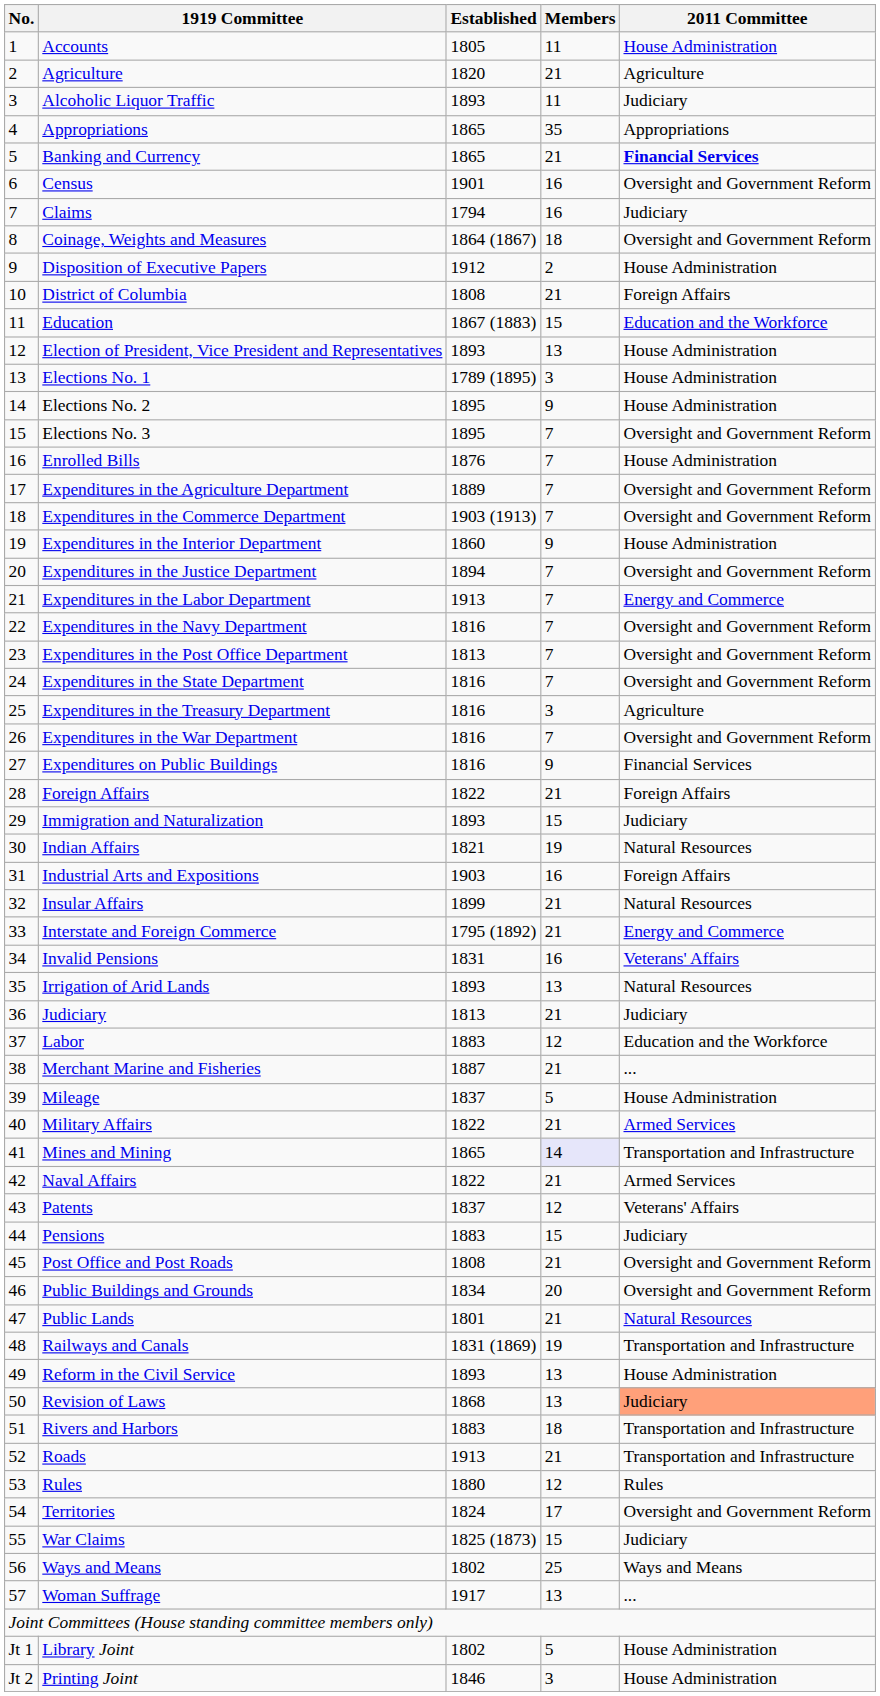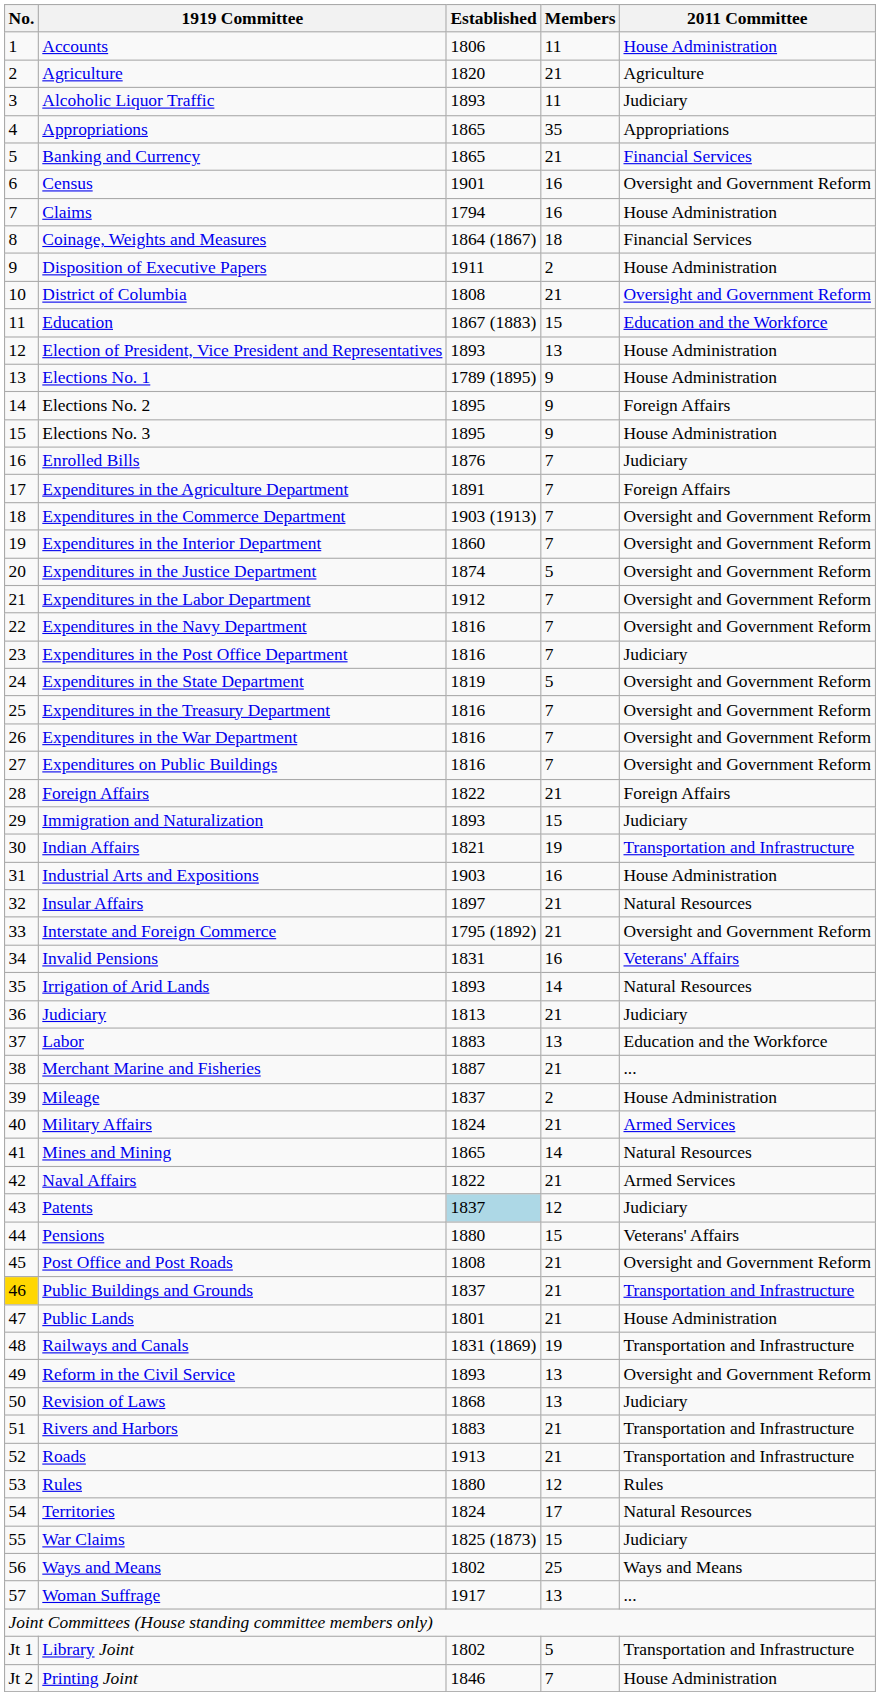Accounts | Established: 1805 -> 1806
Banking and Currency | 2011 Committee: bold -> normal
Claims | 2011 Committee: Judiciary -> House Administration
Coinage, Weights and Measures | 2011 Committee: Oversight and Government Reform -> Financial Services
Disposition of Executive Papers | Established: 1912 -> 1911
District of Columbia | 2011 Committee: Foreign Affairs -> Oversight and Government Reform
Elections No. 1 | Members: 3 -> 9
Elections No. 2 | 2011 Committee: House Administration -> Foreign Affairs
Elections No. 3 | Members: 7 -> 9
Elections No. 3 | 2011 Committee: Oversight and Government Reform -> House Administration
Enrolled Bills | 2011 Committee: House Administration -> Judiciary
Expenditures in the Agriculture Department | Established: 1889 -> 1891
Expenditures in the Agriculture Department | 2011 Committee: Oversight and Government Reform -> Foreign Affairs
Expenditures in the Interior Department | Members: 9 -> 7
Expenditures in the Interior Department | 2011 Committee: House Administration -> Oversight and Government Reform
Expenditures in the Justice Department | Established: 1894 -> 1874
Expenditures in the Justice Department | Members: 7 -> 5
Expenditures in the Labor Department | Established: 1913 -> 1912
Expenditures in the Labor Department | 2011 Committee: Energy and Commerce -> Oversight and Government Reform
Expenditures in the Post Office Department | Established: 1813 -> 1816
Expenditures in the Post Office Department | 2011 Committee: Oversight and Government Reform -> Judiciary
Expenditures in the State Department | Established: 1816 -> 1819
Expenditures in the State Department | Members: 7 -> 5
Expenditures in the Treasury Department | Members: 3 -> 7
Expenditures in the Treasury Department | 2011 Committee: Agriculture -> Oversight and Government Reform
Expenditures on Public Buildings | Members: 9 -> 7
Expenditures on Public Buildings | 2011 Committee: Financial Services -> Oversight and Government Reform
Indian Affairs | 2011 Committee: Natural Resources -> Transportation and Infrastructure
Industrial Arts and Expositions | 2011 Committee: Foreign Affairs -> House Administration
Insular Affairs | Established: 1899 -> 1897
Interstate and Foreign Commerce | 2011 Committee: Energy and Commerce -> Oversight and Government Reform
Irrigation of Arid Lands | Members: 13 -> 14
Labor | Members: 12 -> 13
Mileage | Members: 5 -> 2
Military Affairs | Established: 1822 -> 1824
Mines and Mining | Members: lavender background -> no background
Mines and Mining | 2011 Committee: Transportation and Infrastructure -> Natural Resources
Patents | Established: no background -> lightblue background
Patents | 2011 Committee: Veterans' Affairs -> Judiciary
Pensions | Established: 1883 -> 1880
Pensions | 2011 Committee: Judiciary -> Veterans' Affairs
Public Buildings and Grounds | No.: no background -> gold background
Public Buildings and Grounds | Established: 1834 -> 1837
Public Buildings and Grounds | Members: 20 -> 21
Public Buildings and Grounds | 2011 Committee: Oversight and Government Reform -> Transportation and Infrastructure
Public Lands | 2011 Committee: Natural Resources -> House Administration
Reform in the Civil Service | 2011 Committee: House Administration -> Oversight and Government Reform
Revision of Laws | 2011 Committee: lightsalmon background -> no background
Rivers and Harbors | Members: 18 -> 21
Territories | 2011 Committee: Oversight and Government Reform -> Natural Resources
Library Joint | 2011 Committee: House Administration -> Transportation and Infrastructure
Printing Joint | Members: 3 -> 7
